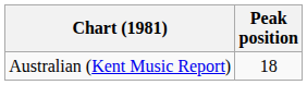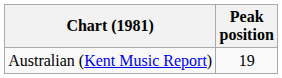Australian (Kent Music Report) | Peak position: 18 -> 19
